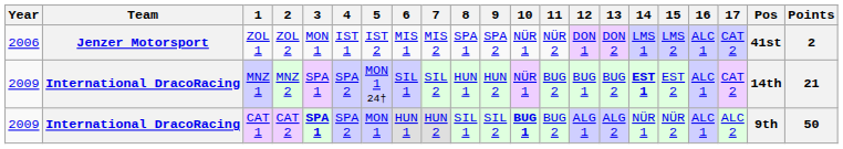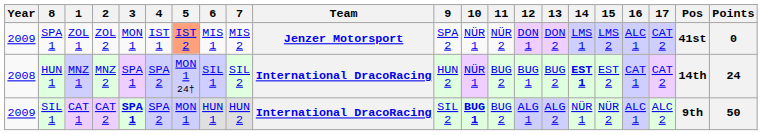columns swapped: Team <-> 8
ZOL 1 | Year: 2006 -> 2009
ZOL 1 | 5: no background -> lightsalmon background
ZOL 1 | Points: 2 -> 0
MNZ 1 | Year: 2009 -> 2008
MNZ 1 | 16: ALC 1 -> CAT 1
MNZ 1 | Points: 21 -> 24
